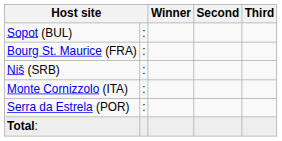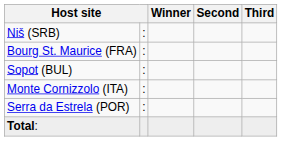rows swapped: Sopot (BUL) <-> Niš (SRB)
